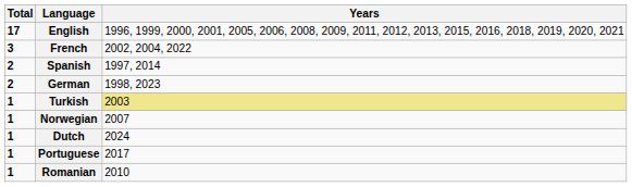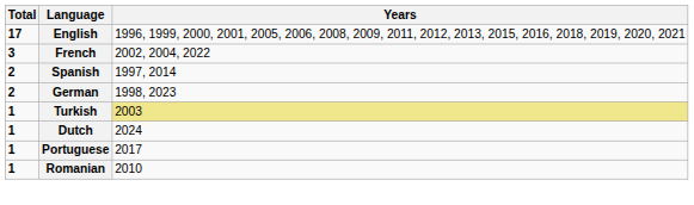- row: 1 | Norwegian | 2007
